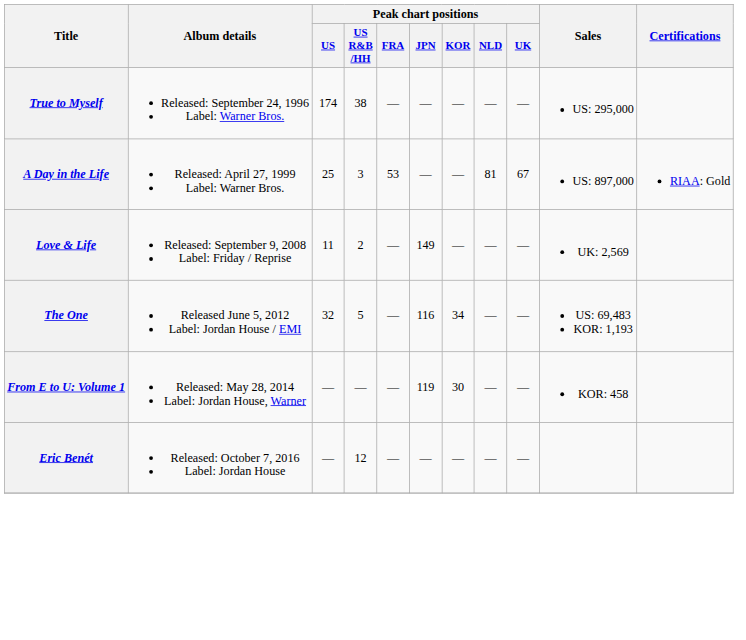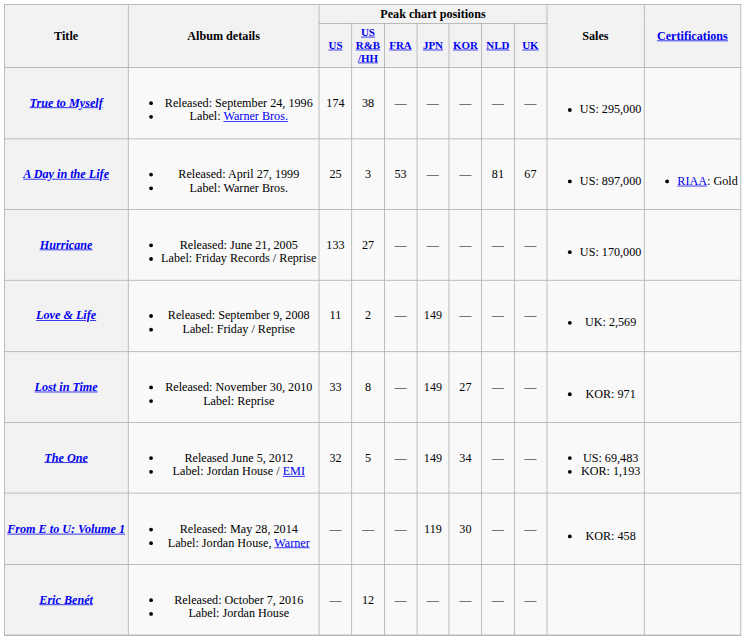+ row: Hurricane | Released: June 21, 2005 Label: Friday Records / Reprise | 133 | 27 | — | — | — | — | — | US: 170,000
+ row: Lost in Time | Released: November 30, 2010 Label: Reprise | 33 | 8 | — | 149 | 27 | — | — | KOR: 971
The One | Peak chart positions / JPN: 116 -> 149
